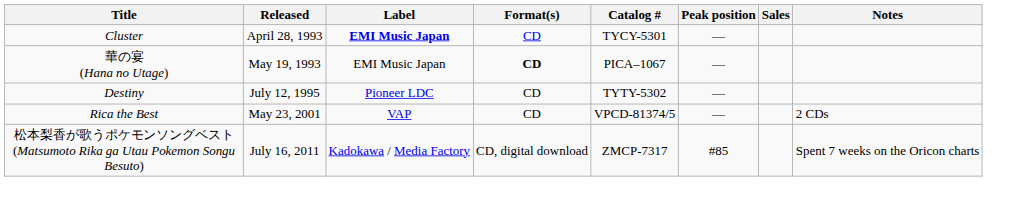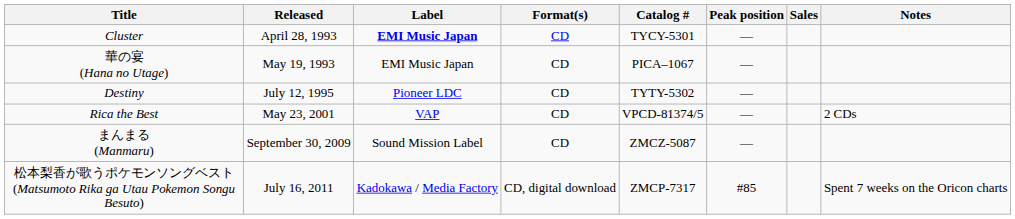華の宴 (Hana no Utage) | Format(s): bold -> normal
+ row: まんまる (Manmaru) | September 30, 2009 | Sound Mission Label | CD | ZMCZ-5087 | —
